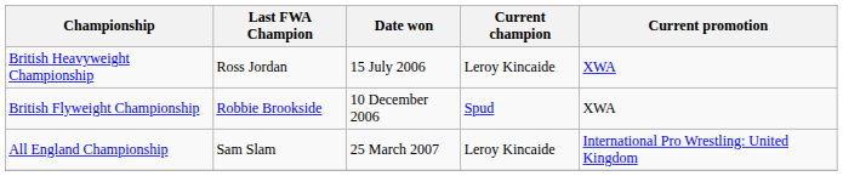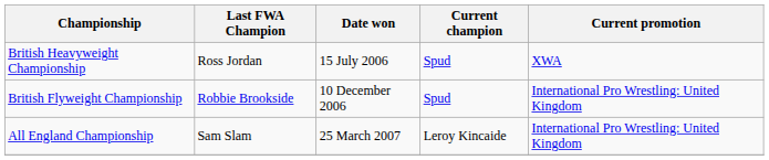British Heavyweight Championship | Current champion: Leroy Kincaide -> Spud
British Flyweight Championship | Current promotion: XWA -> International Pro Wrestling: United Kingdom
